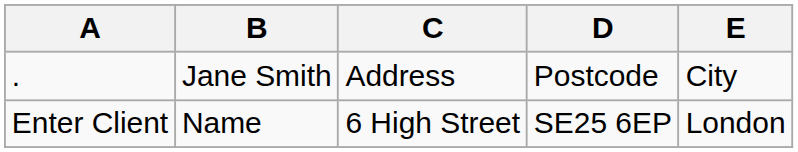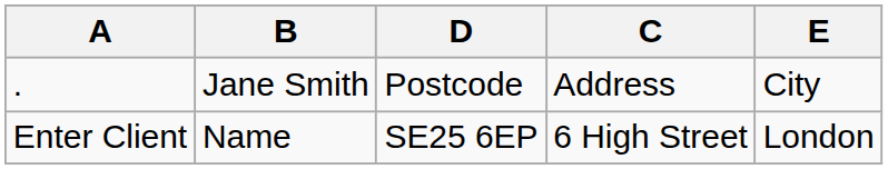columns swapped: C <-> D
